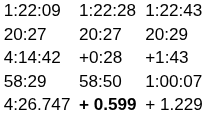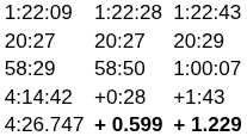rows swapped: 4:14:42 <-> 58:29
4:26.747 | column 7: normal -> bold
